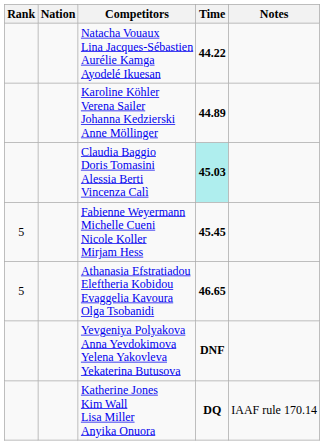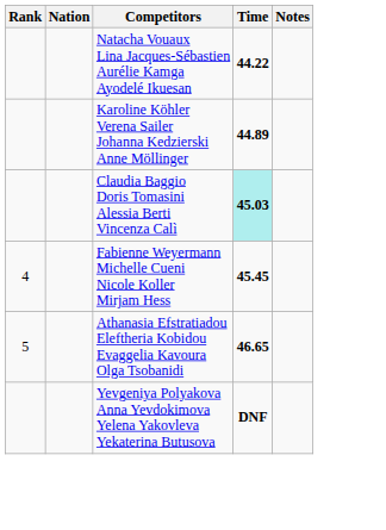Fabienne Weyermann Michelle Cueni Nicole Koller Mirjam Hess | Rank: 5 -> 4
- row: Katherine Jones Kim Wall Lisa Miller Anyika Onuora | DQ | IAAF rule 170.14
